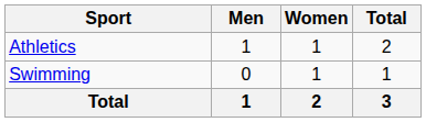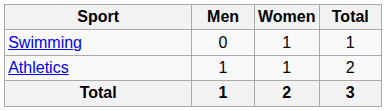rows swapped: Athletics <-> Swimming
